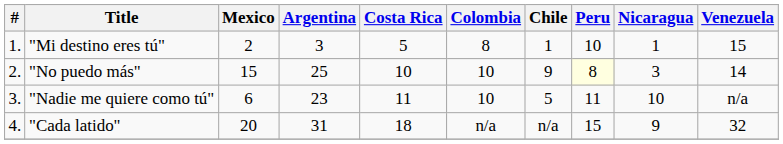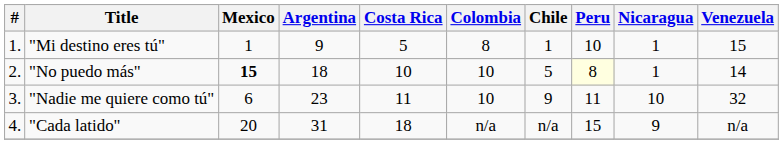"Mi destino eres tú" | Mexico: 2 -> 1
"Mi destino eres tú" | Argentina: 3 -> 9
"No puedo más" | Mexico: normal -> bold
"No puedo más" | Argentina: 25 -> 18
"No puedo más" | Chile: 9 -> 5
"No puedo más" | Nicaragua: 3 -> 1
"Nadie me quiere como tú" | Chile: 5 -> 9
"Nadie me quiere como tú" | Venezuela: n/a -> 32
"Cada latido" | Venezuela: 32 -> n/a
